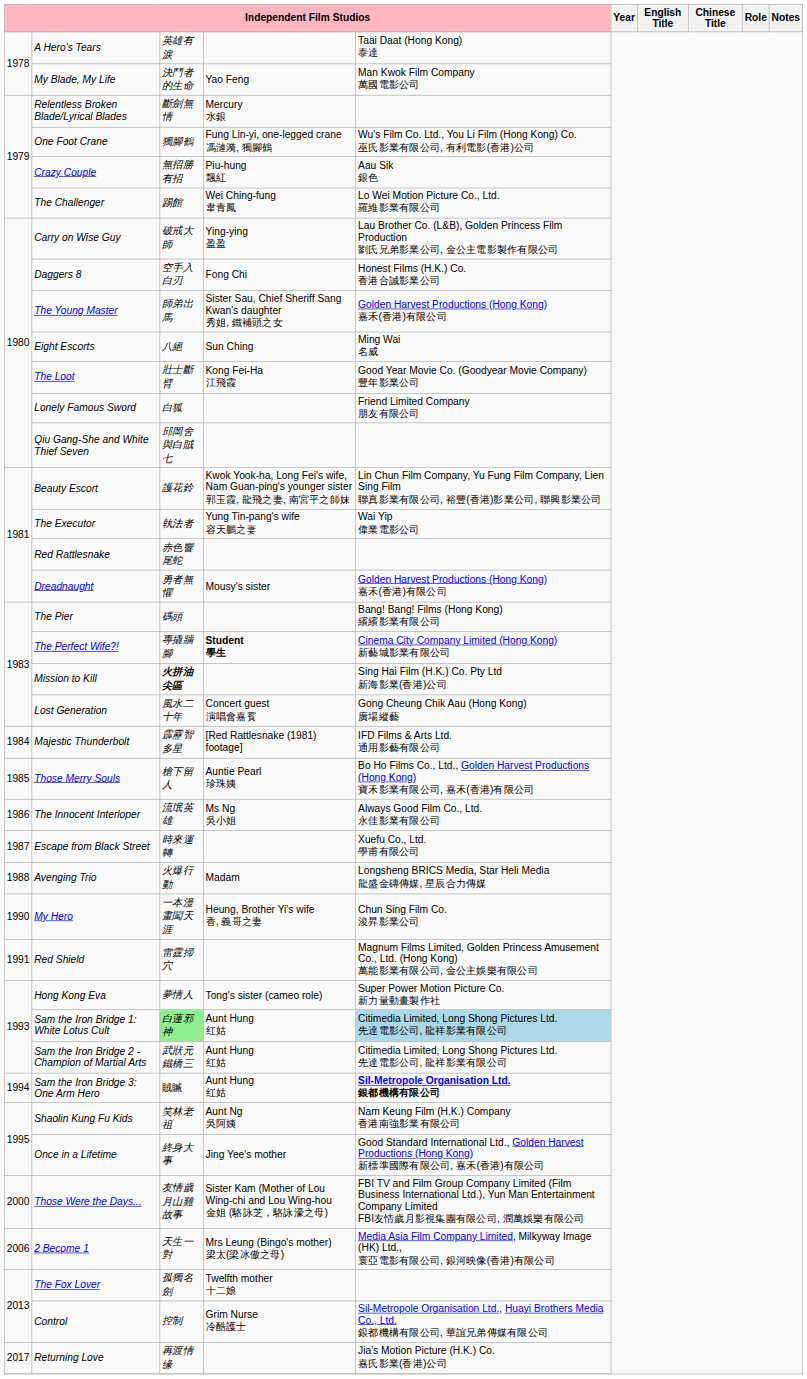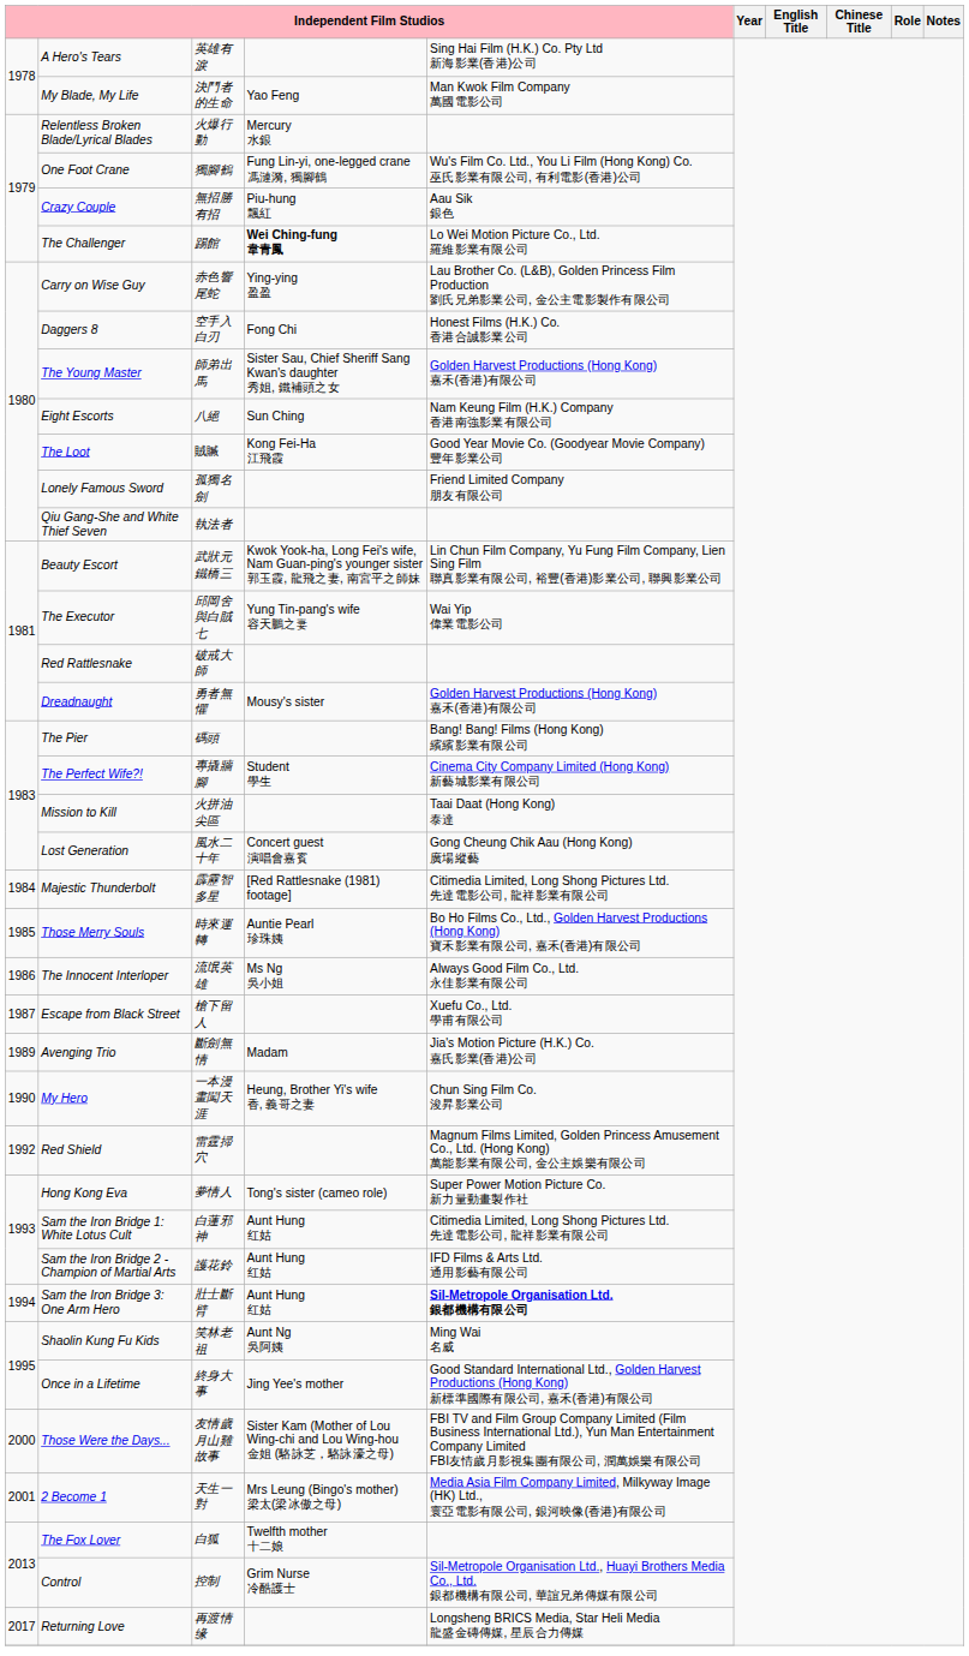A Hero's Tears | column 5: Taai Daat (Hong Kong) 泰達 -> Sing Hai Film (H.K.) Co. Pty Ltd 新海影業(香港)公司
Relentless Broken Blade/Lyrical Blades | column 3: 斷劍無情 -> 火爆行動
The Challenger | column 4: normal -> bold
Carry on Wise Guy | column 3: 破戒大師 -> 赤色響尾蛇
Eight Escorts | column 5: Ming Wai 名威 -> Nam Keung Film (H.K.) Company 香港南強影業有限公司
The Loot | column 3: 壯士斷臂 -> 賊贓
Lonely Famous Sword | column 3: 白狐 -> 孤獨名劍
Qiu Gang-She and White Thief Seven | column 3: 邱岡舍與白賊七 -> 執法者
Beauty Escort | column 3: 護花鈴 -> 武狀元鐵橋三
The Executor | column 3: 執法者 -> 邱岡舍與白賊七
Red Rattlesnake | column 3: 赤色響尾蛇 -> 破戒大師
The Perfect Wife?! | column 4: bold -> normal
Mission to Kill | column 3: bold -> normal
Mission to Kill | column 5: Sing Hai Film (H.K.) Co. Pty Ltd 新海影業(香港)公司 -> Taai Daat (Hong Kong) 泰達
Majestic Thunderbolt | column 5: IFD Films & Arts Ltd. 通用影藝有限公司 -> Citimedia Limited, Long Shong Pictures Ltd. 先達電影公司, 龍祥影業有限公司
Those Merry Souls | column 3: 槍下留人 -> 時來運轉
Escape from Black Street | column 3: 時來運轉 -> 槍下留人
Avenging Trio | column 1: 1988 -> 1989
Avenging Trio | column 3: 火爆行動 -> 斷劍無情
Avenging Trio | column 5: Longsheng BRICS Media, Star Heli Media 龍盛金磚傳媒, 星辰合力傳媒 -> Jia's Motion Picture (H.K.) Co. 嘉氏影業(香港)公司
Red Shield | column 1: 1991 -> 1992
Sam the Iron Bridge 1: White Lotus Cult | column 3: lightgreen background -> no background
Sam the Iron Bridge 1: White Lotus Cult | column 5: lightblue background -> no background
Sam the Iron Bridge 2 - Champion of Martial Arts | column 3: 武狀元鐵橋三 -> 護花鈴
Sam the Iron Bridge 2 - Champion of Martial Arts | column 5: Citimedia Limited, Long Shong Pictures Ltd. 先達電影公司, 龍祥影業有限公司 -> IFD Films & Arts Ltd. 通用影藝有限公司
Sam the Iron Bridge 3: One Arm Hero | column 3: 賊贓 -> 壯士斷臂
Shaolin Kung Fu Kids | column 5: Nam Keung Film (H.K.) Company 香港南強影業有限公司 -> Ming Wai 名威
2 Become 1 | column 1: 2006 -> 2001
The Fox Lover | column 3: 孤獨名劍 -> 白狐
Returning Love | column 5: Jia's Motion Picture (H.K.) Co. 嘉氏影業(香港)公司 -> Longsheng BRICS Media, Star Heli Media 龍盛金磚傳媒, 星辰合力傳媒
